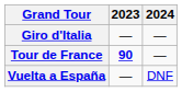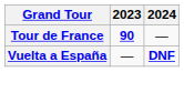- row: Giro d'Italia | — | —
Vuelta a España | 2024: normal -> bold
